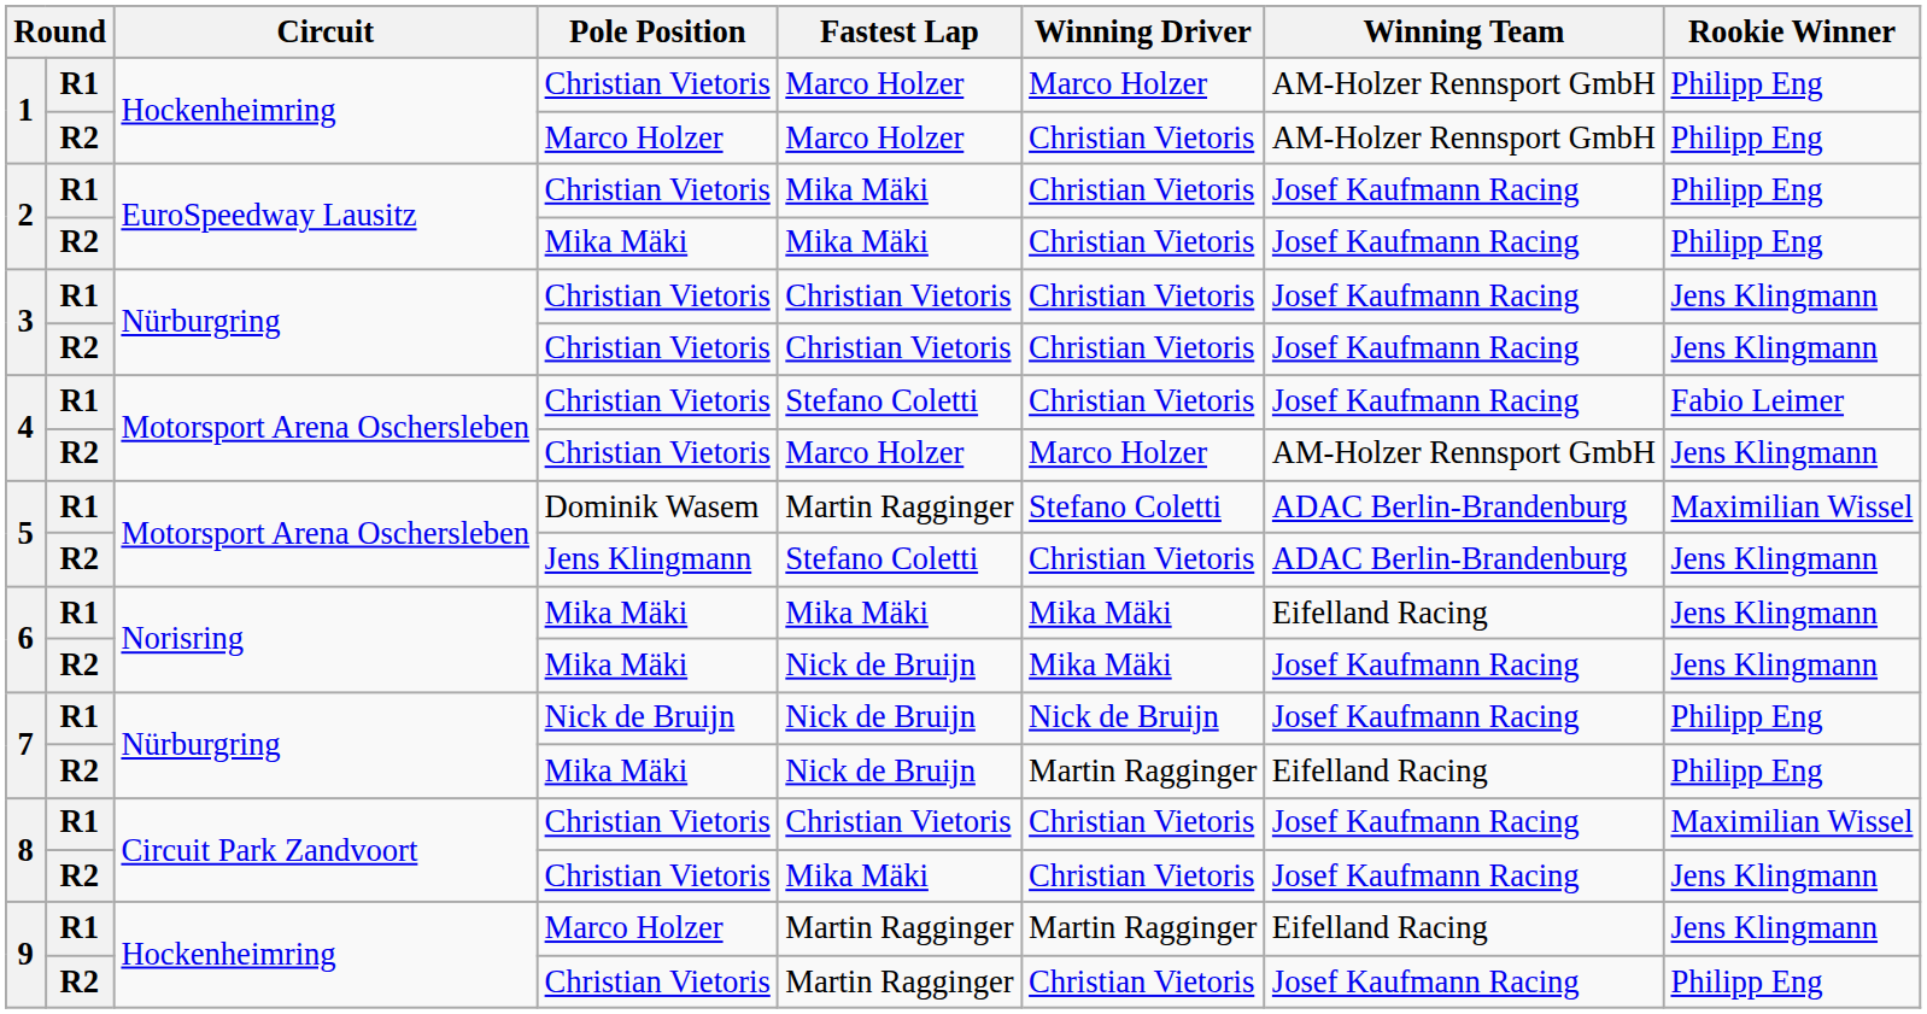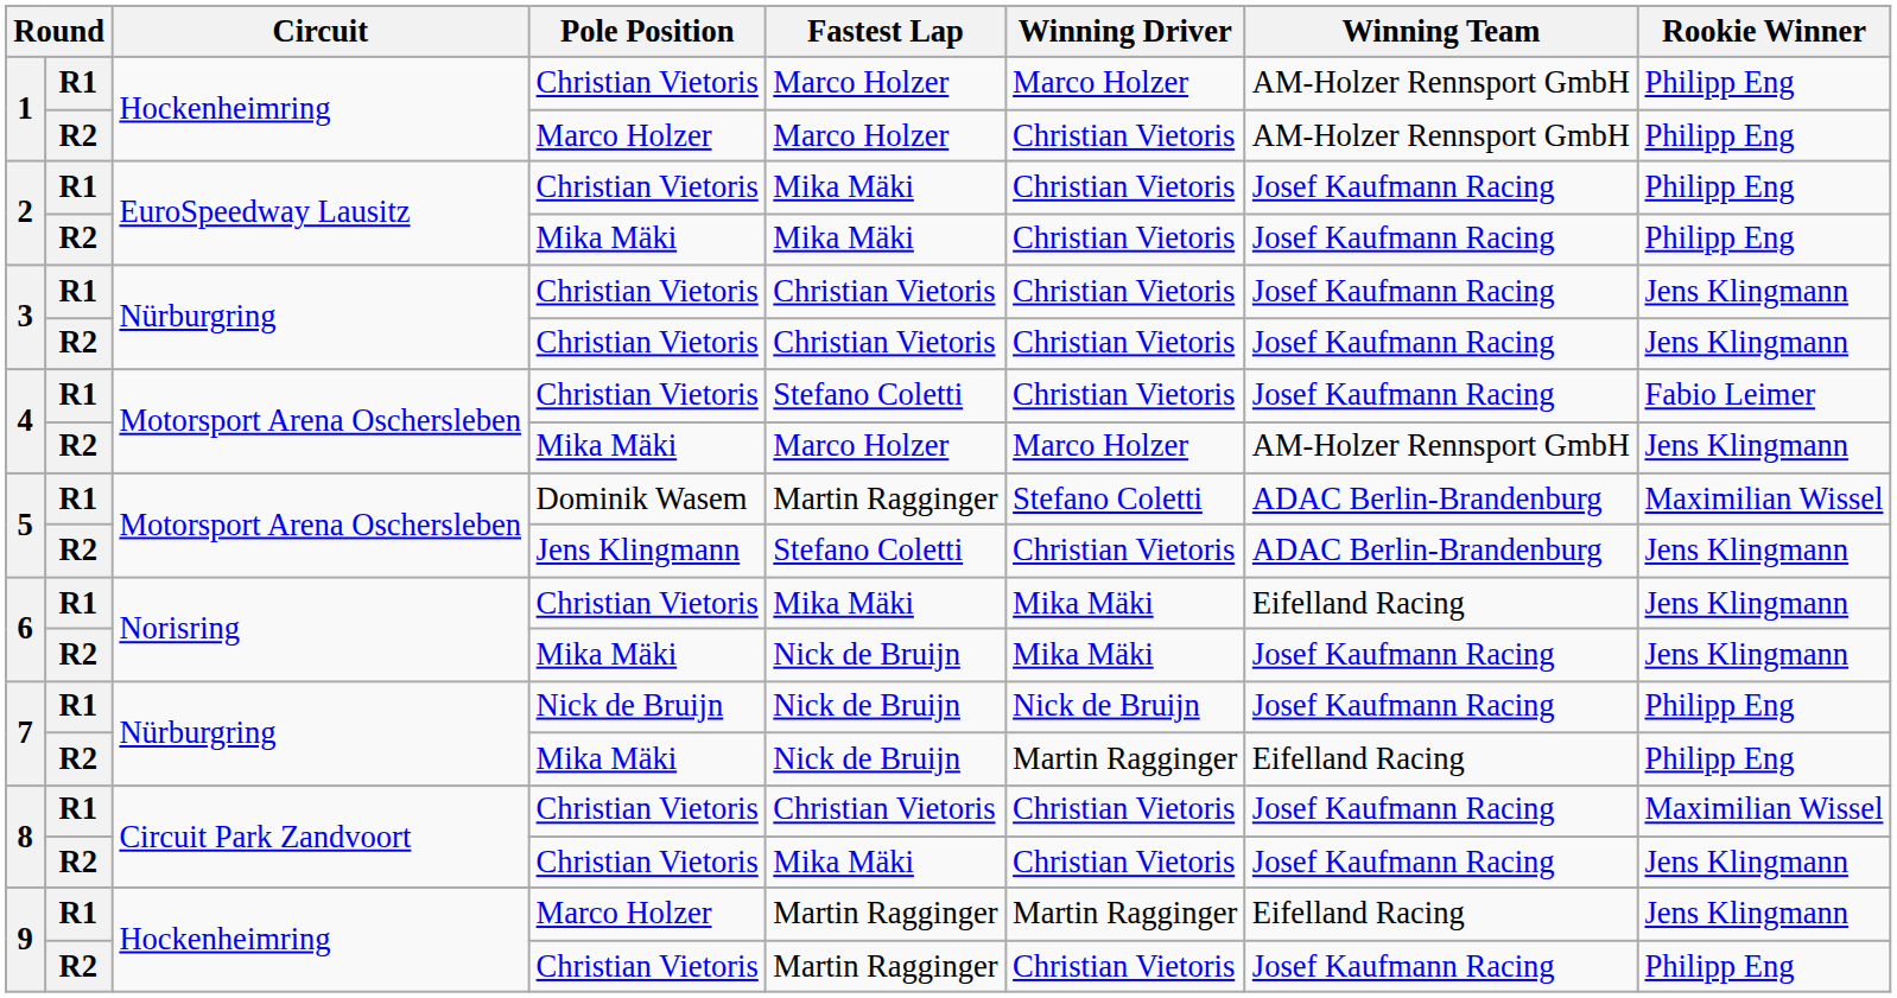4 / R2 | Pole Position: Christian Vietoris -> Mika Mäki
6 / R1 | Pole Position: Mika Mäki -> Christian Vietoris
